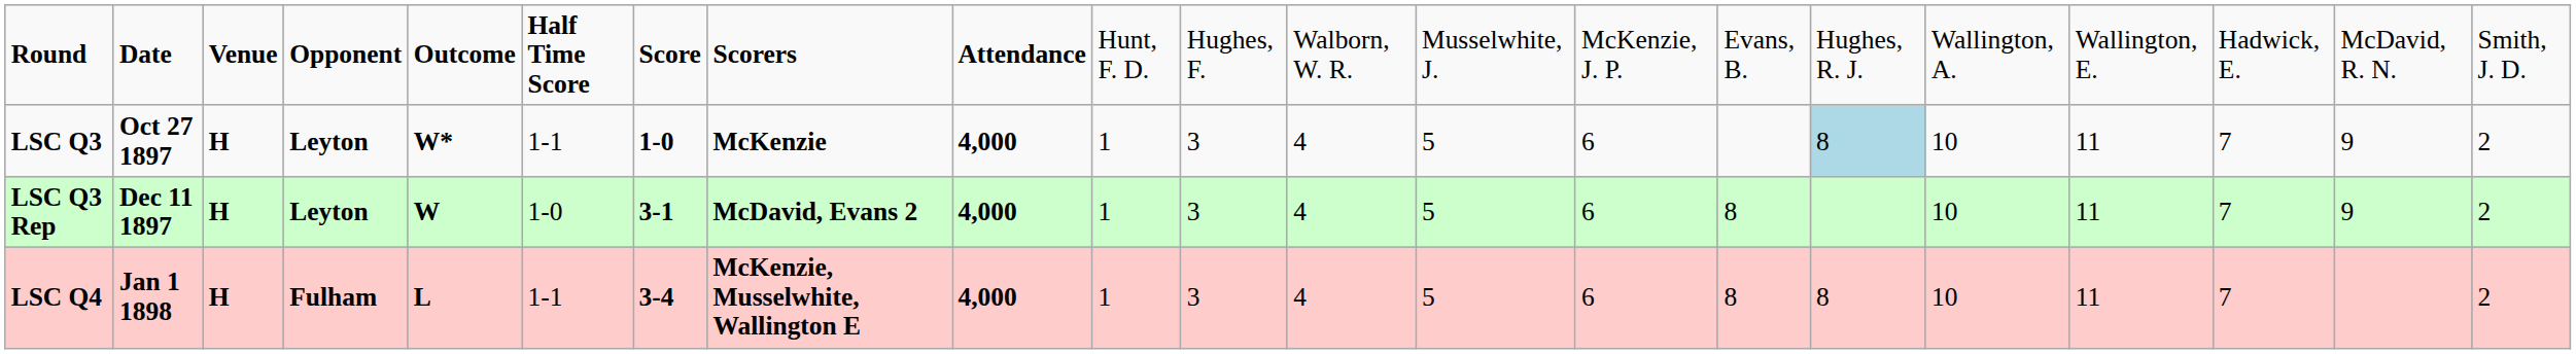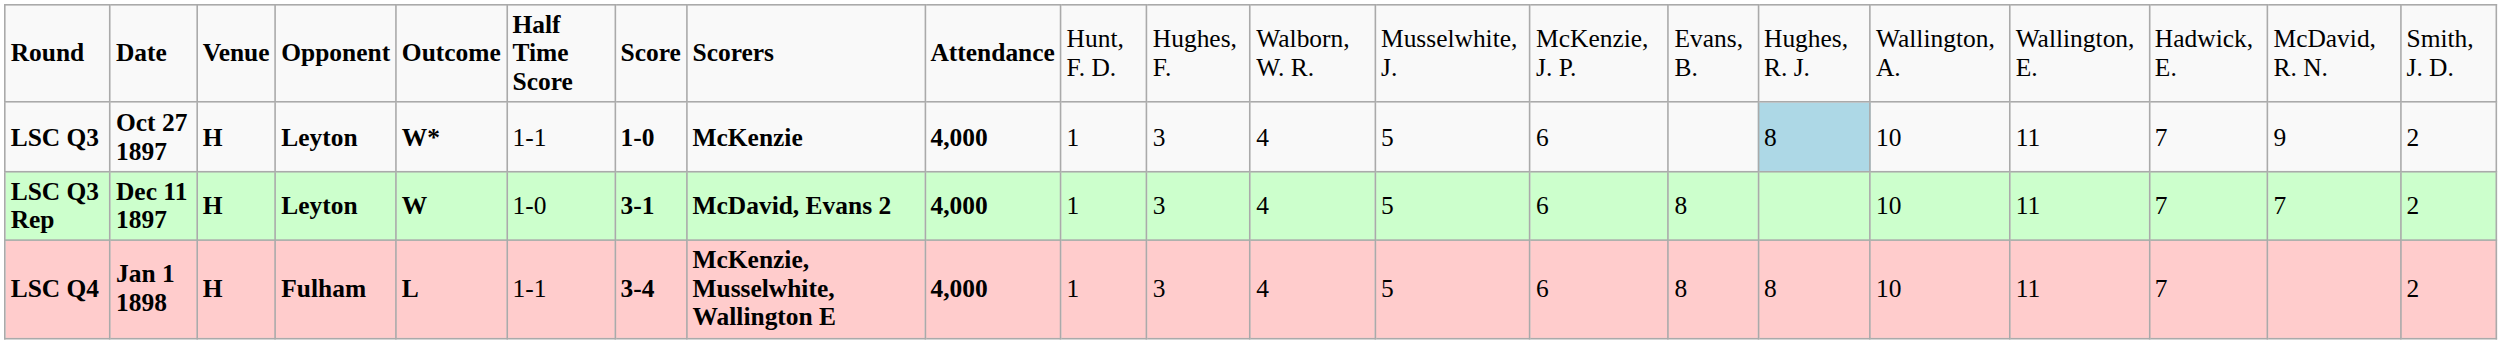LSC Q3 Rep | column 20: 9 -> 7
